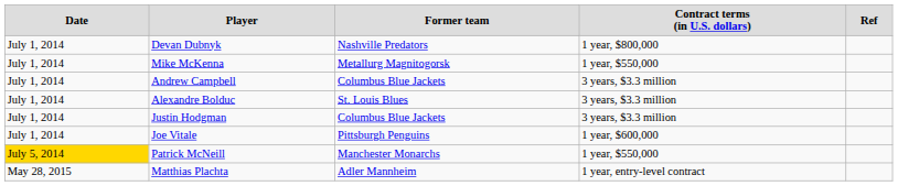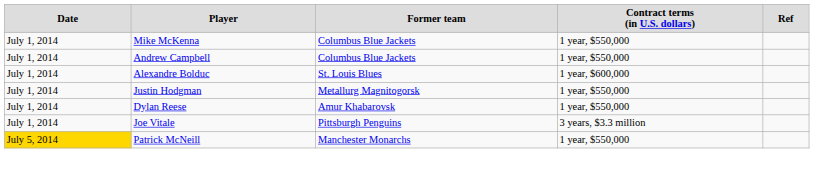- row: July 1, 2014 | Devan Dubnyk | Nashville Predators | 1 year, $800,000
Mike McKenna | column 3: Metallurg Magnitogorsk -> Columbus Blue Jackets
Andrew Campbell | column 4: 3 years, $3.3 million -> 1 year, $550,000
Alexandre Bolduc | column 4: 3 years, $3.3 million -> 1 year, $600,000
Justin Hodgman | column 3: Columbus Blue Jackets -> Metallurg Magnitogorsk
Justin Hodgman | column 4: 3 years, $3.3 million -> 1 year, $550,000
+ row: July 1, 2014 | Dylan Reese | Amur Khabarovsk | 1 year, $550,000
Joe Vitale | column 4: 1 year, $600,000 -> 3 years, $3.3 million
- row: May 28, 2015 | Matthias Plachta | Adler Mannheim | 1 year, entry-level contract
